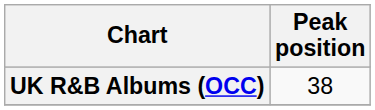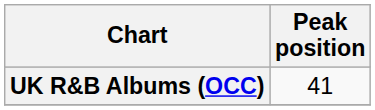UK R&B Albums (OCC) | Peak position: 38 -> 41
